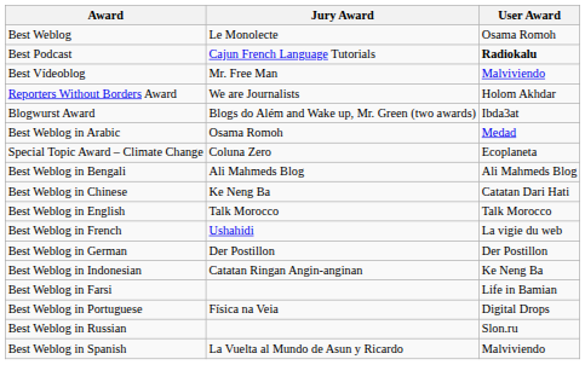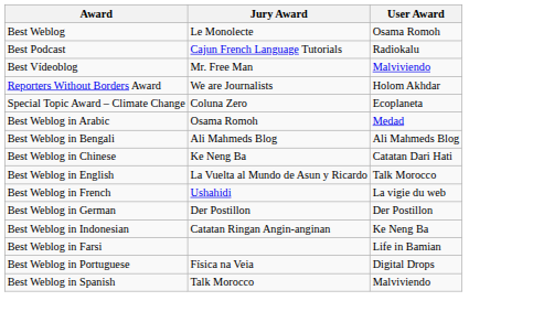Best Podcast | User Award: bold -> normal
- row: Blogwurst Award | Blogs do Além and Wake up, Mr. Green (two awards) | Ibda3at
rows swapped: Special Topic Award – Climate Change <-> Best Weblog in Arabic
Best Weblog in English | Jury Award: Talk Morocco -> La Vuelta al Mundo de Asun y Ricardo
- row: Best Weblog in Russian | Slon.ru
Best Weblog in Spanish | Jury Award: La Vuelta al Mundo de Asun y Ricardo -> Talk Morocco
